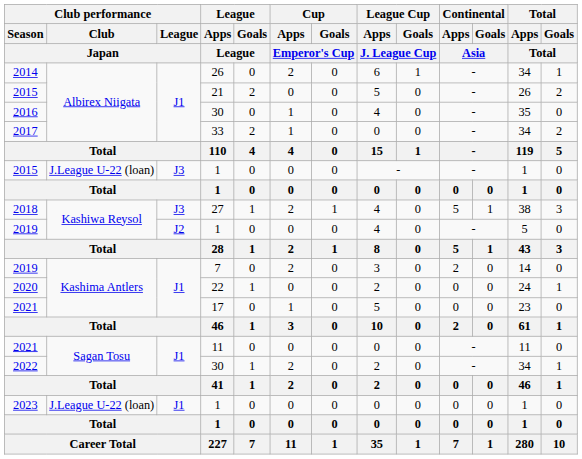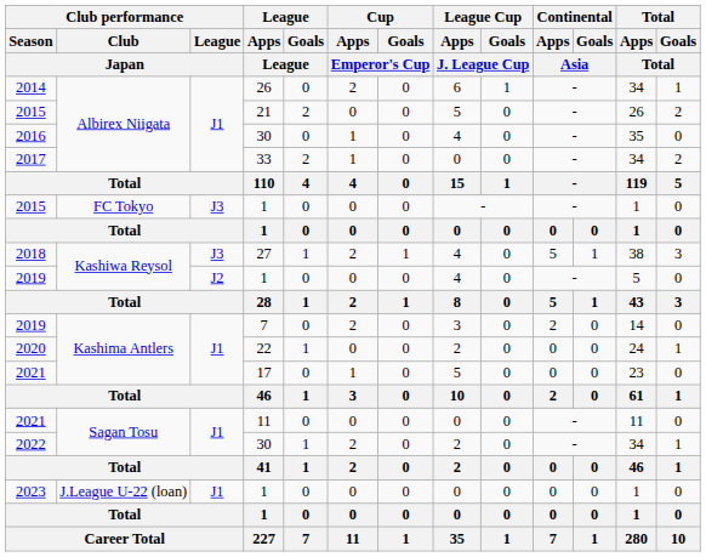2015 / 1 | Club performance / Club / Japan: J.League U-22 (loan) -> FC Tokyo
